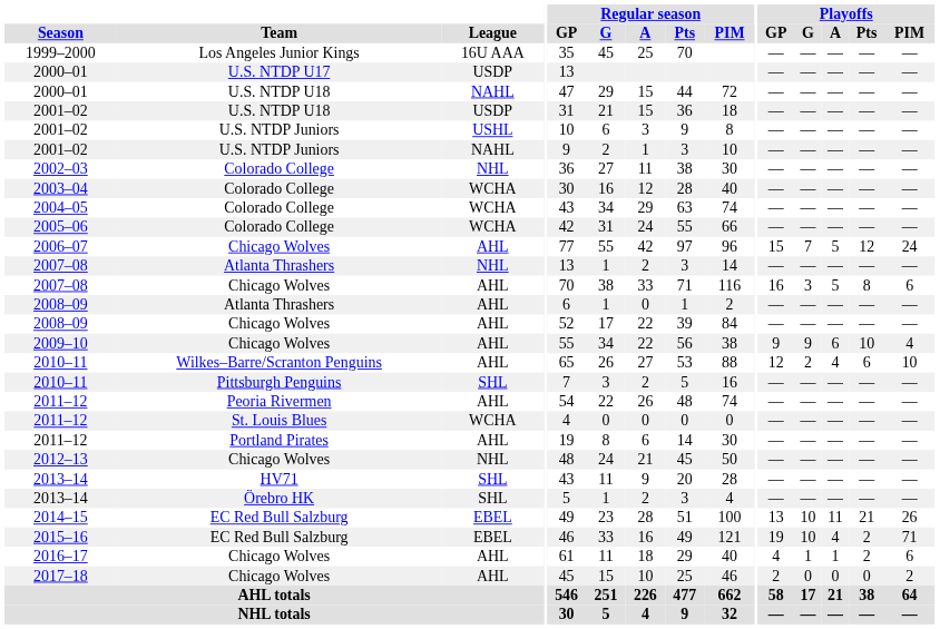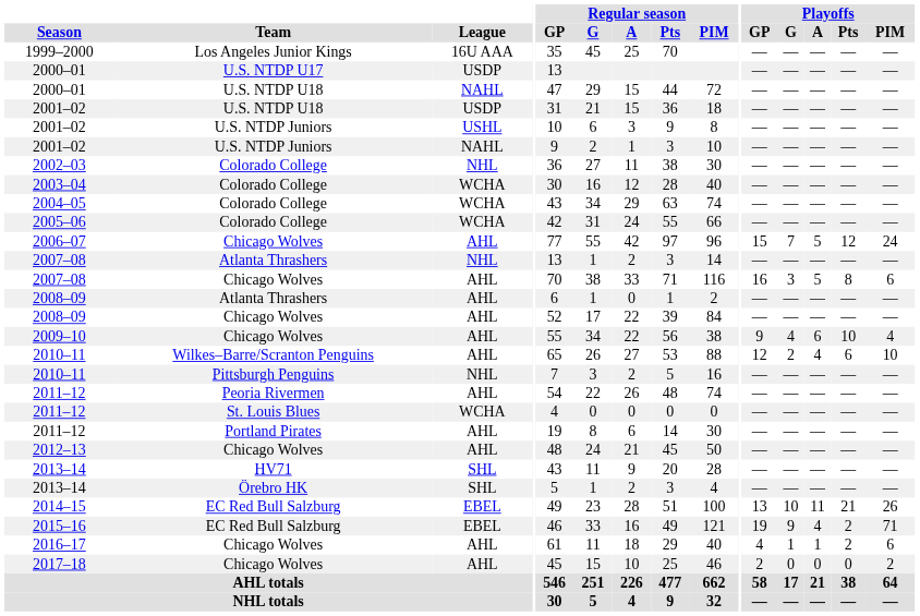2009–10 | Playoffs / G: 9 -> 4
2010–11 / Pittsburgh Penguins | League: SHL -> NHL
2012–13 | League: NHL -> AHL
2015–16 | Playoffs / G: 10 -> 9
